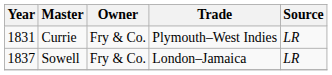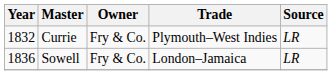Currie | Year: 1831 -> 1832
Sowell | Year: 1837 -> 1836
